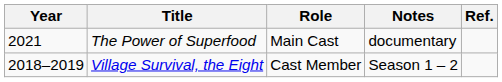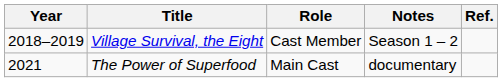rows swapped: Village Survival, the Eight <-> The Power of Superfood
